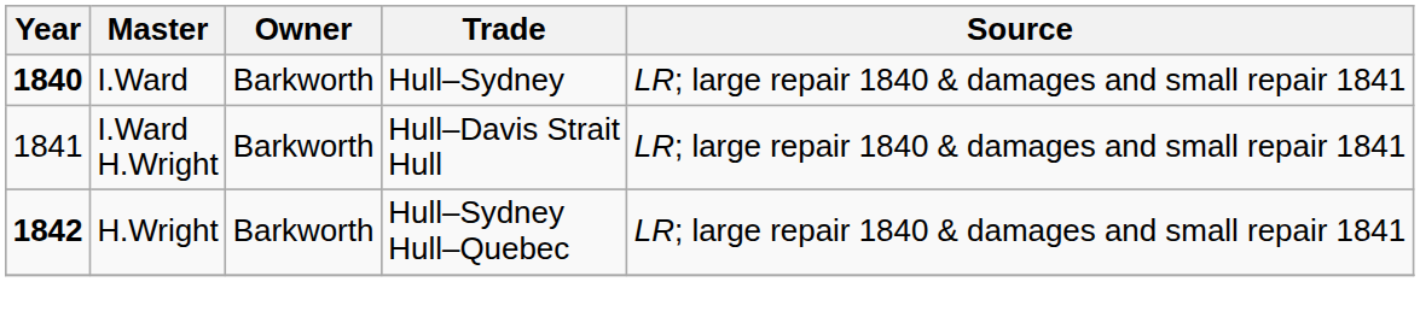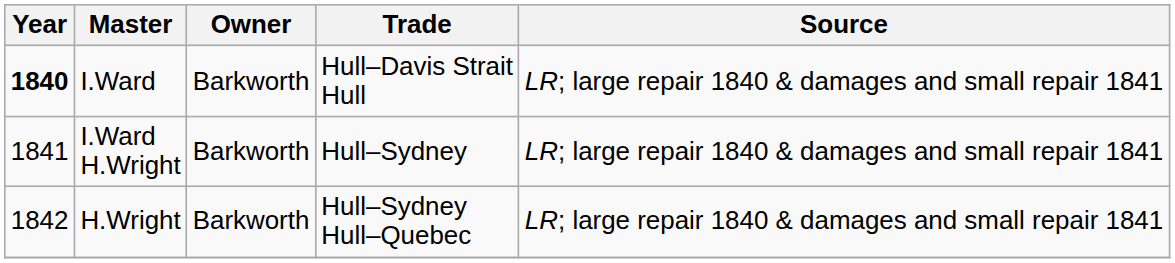I.Ward | Trade: Hull–Sydney -> Hull–Davis Strait Hull
I.Ward H.Wright | Trade: Hull–Davis Strait Hull -> Hull–Sydney
H.Wright | Year: bold -> normal
